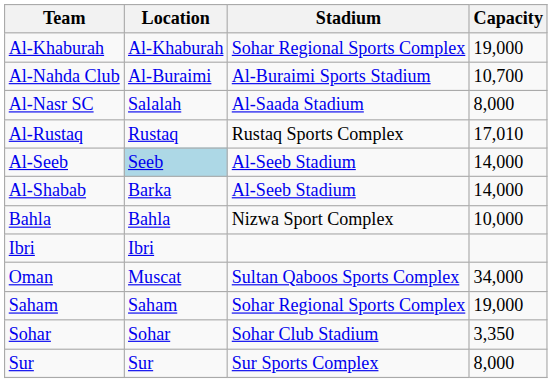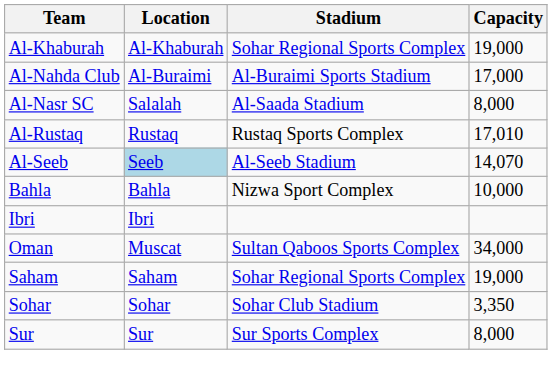Al-Nahda Club | Capacity: 10,700 -> 17,000
Al-Seeb | Capacity: 14,000 -> 14,070
- row: Al-Shabab | Barka | Al-Seeb Stadium | 14,000
